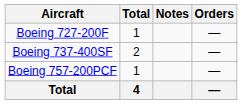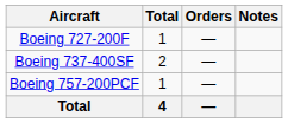columns swapped: Orders <-> Notes
